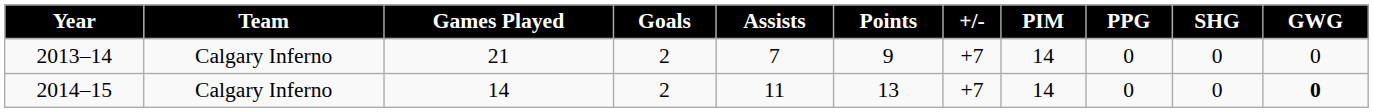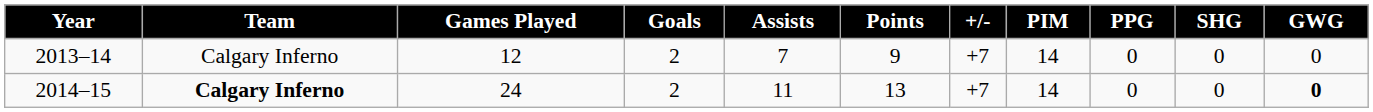2013–14 | Games Played: 21 -> 12
2014–15 | Team: normal -> bold
2014–15 | Games Played: 14 -> 24
